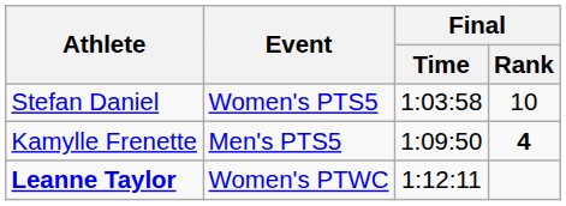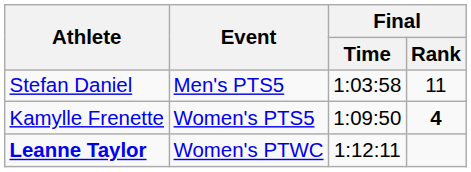Stefan Daniel | Event: Women's PTS5 -> Men's PTS5
Stefan Daniel | Final / Rank: 10 -> 11
Kamylle Frenette | Event: Men's PTS5 -> Women's PTS5
